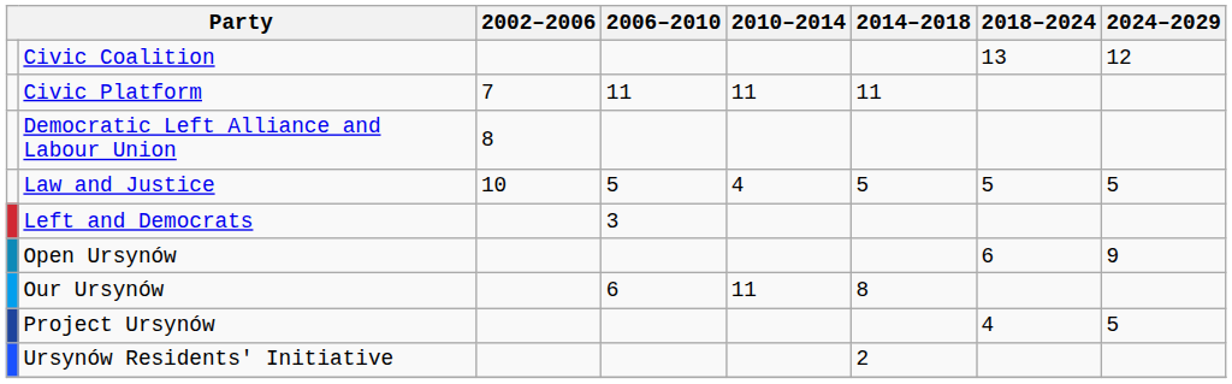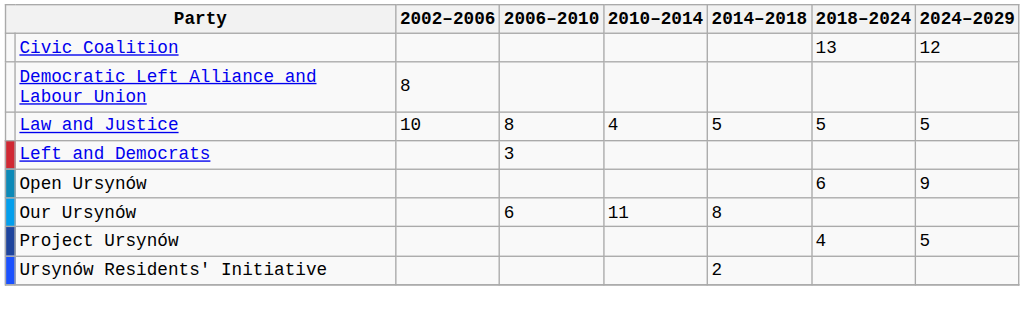- row: Civic Platform | 7 | 11 | 11 | 11
Law and Justice | 2006–2010: 5 -> 8
